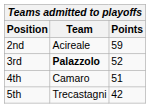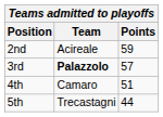3rd | Points: 52 -> 57
5th | Points: 42 -> 44
